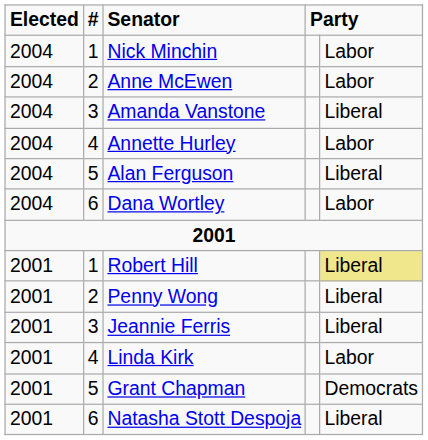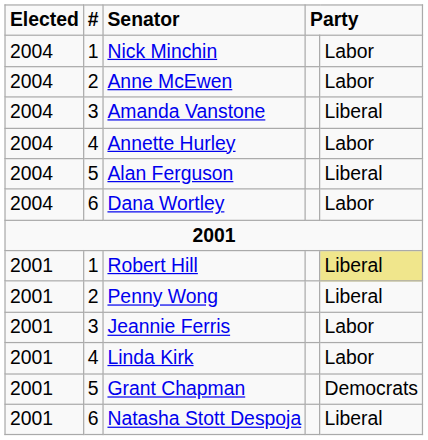Jeannie Ferris | column 5: Liberal -> Labor
